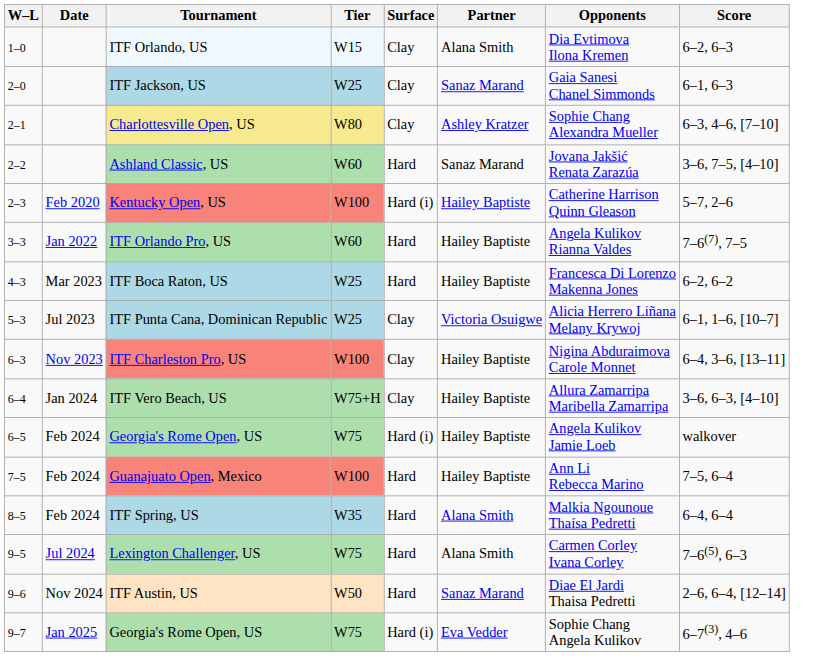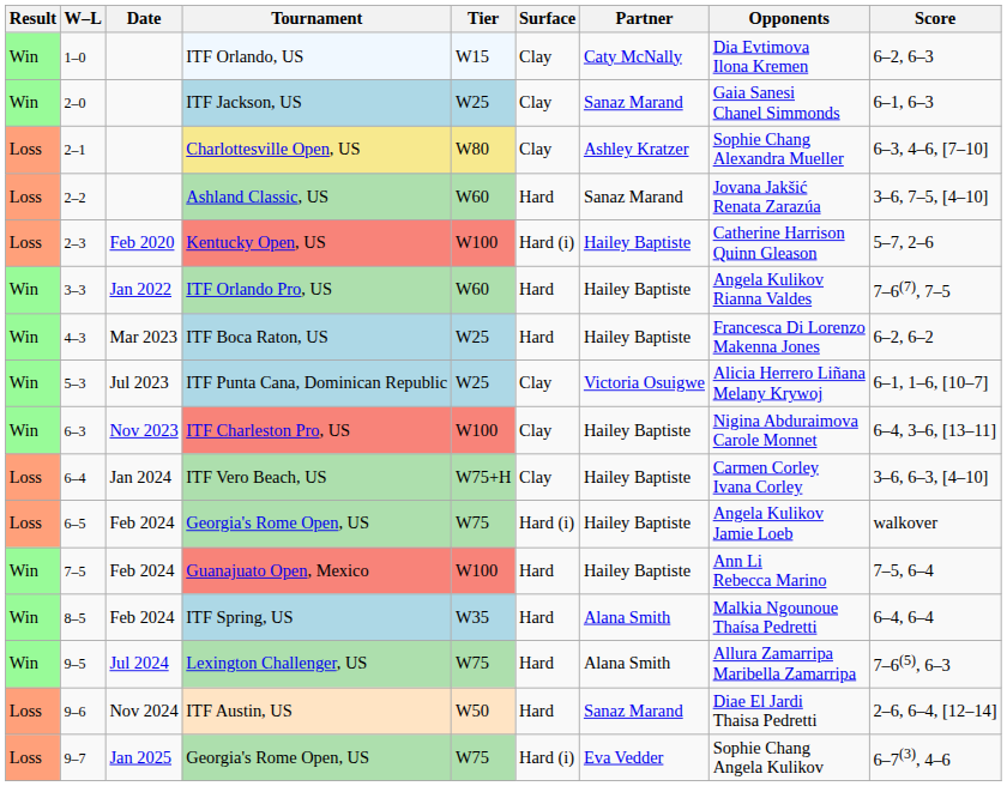+ column: Result | Win | Win | Loss | Loss | Loss | Win | Win | Win | Win | Loss | Loss | Win | Win | Win | Loss | Loss
ITF Orlando, US | Partner: Alana Smith -> Caty McNally
ITF Vero Beach, US | Opponents: Allura Zamarripa Maribella Zamarripa -> Carmen Corley Ivana Corley
Lexington Challenger, US | Opponents: Carmen Corley Ivana Corley -> Allura Zamarripa Maribella Zamarripa
